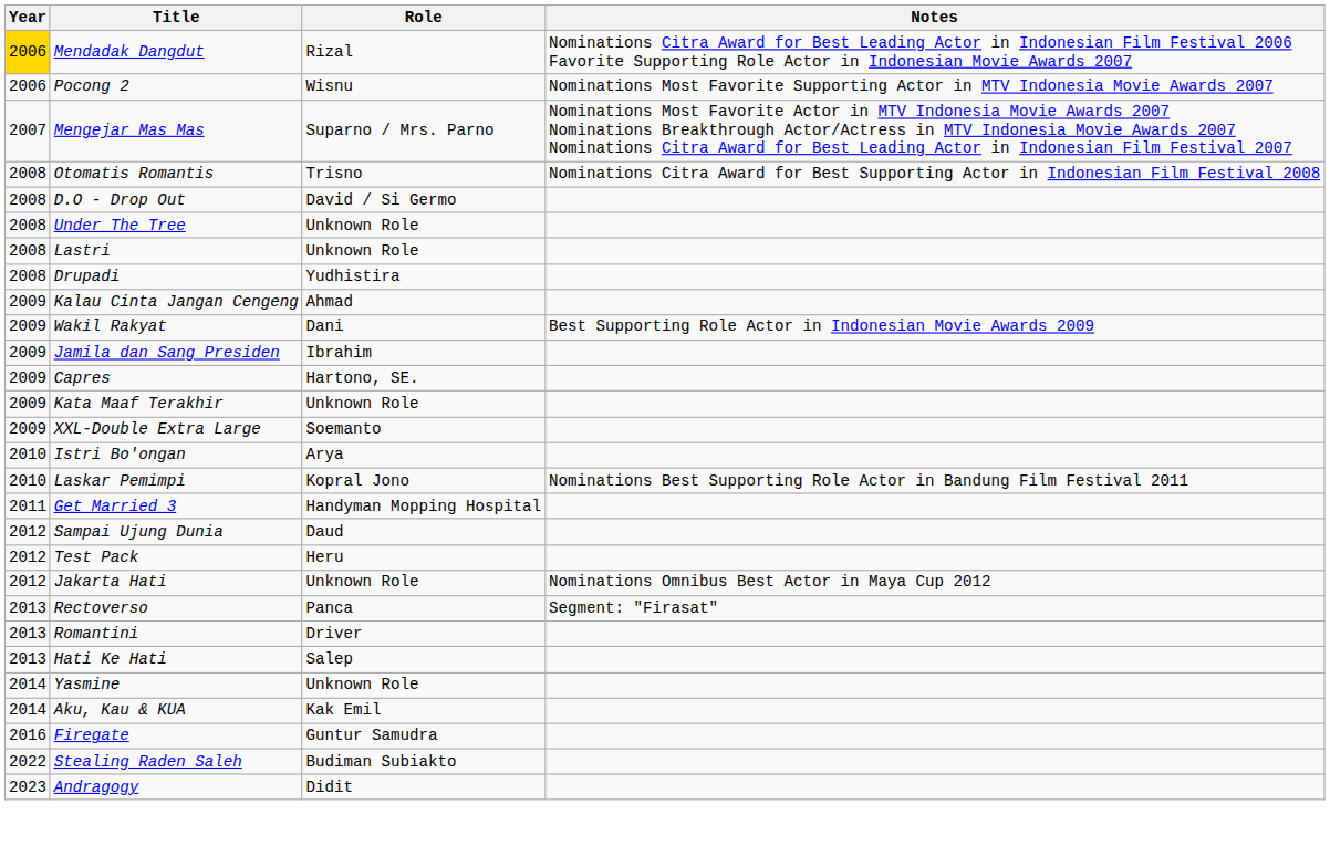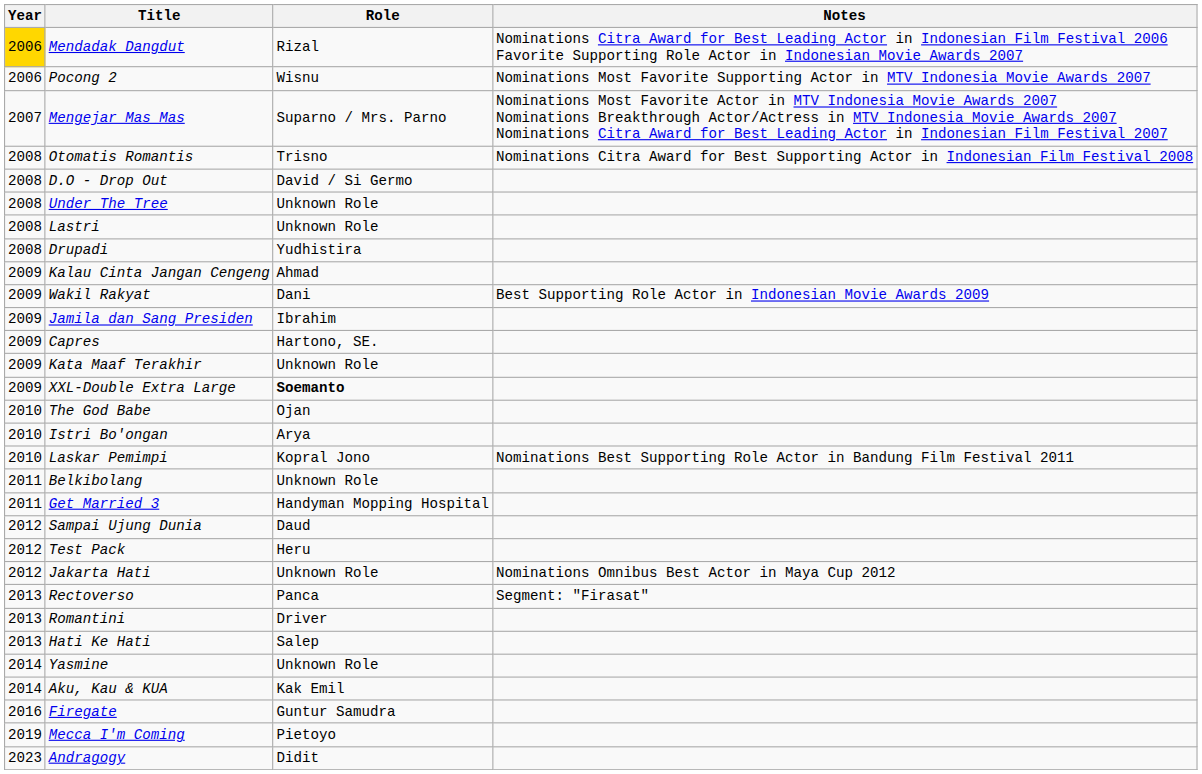XXL-Double Extra Large | Role: normal -> bold
+ row: 2010 | The God Babe | Ojan
+ row: 2011 | Belkibolang | Unknown Role
+ row: 2019 | Mecca I'm Coming | Pietoyo
- row: 2022 | Stealing Raden Saleh | Budiman Subiakto
